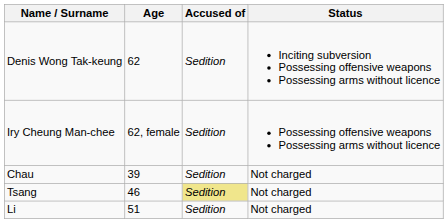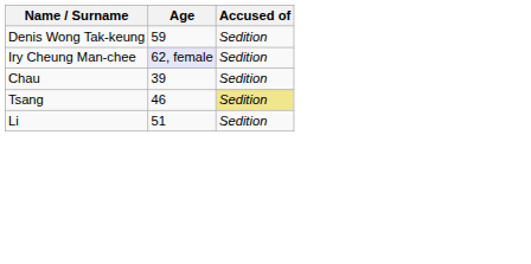- column: Status | Inciting subversion Possessing offensive weapons Possessing arms without licence | Possessing offensive weapons Possessing arms without licence | Not charged | Not charged | Not charged
Denis Wong Tak-keung | Age: 62 -> 59
Iry Cheung Man-chee | Age: no background -> lavender background
